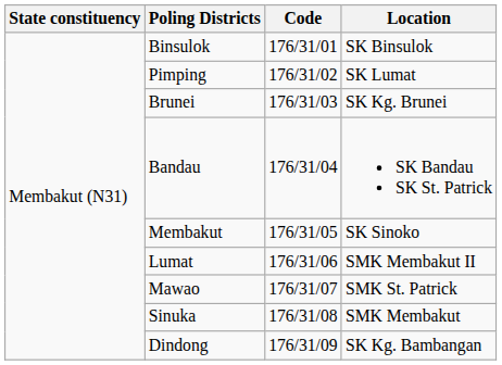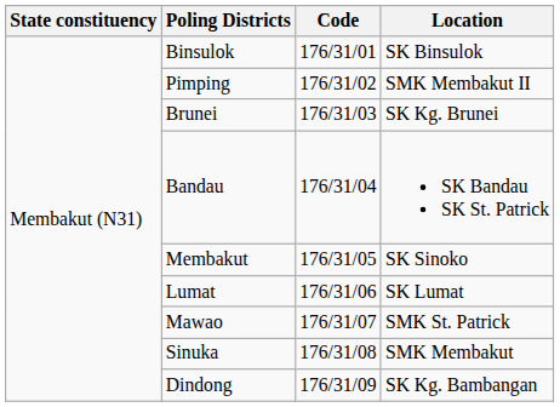Pimping | Location: SK Lumat -> SMK Membakut II
Lumat | Location: SMK Membakut II -> SK Lumat
